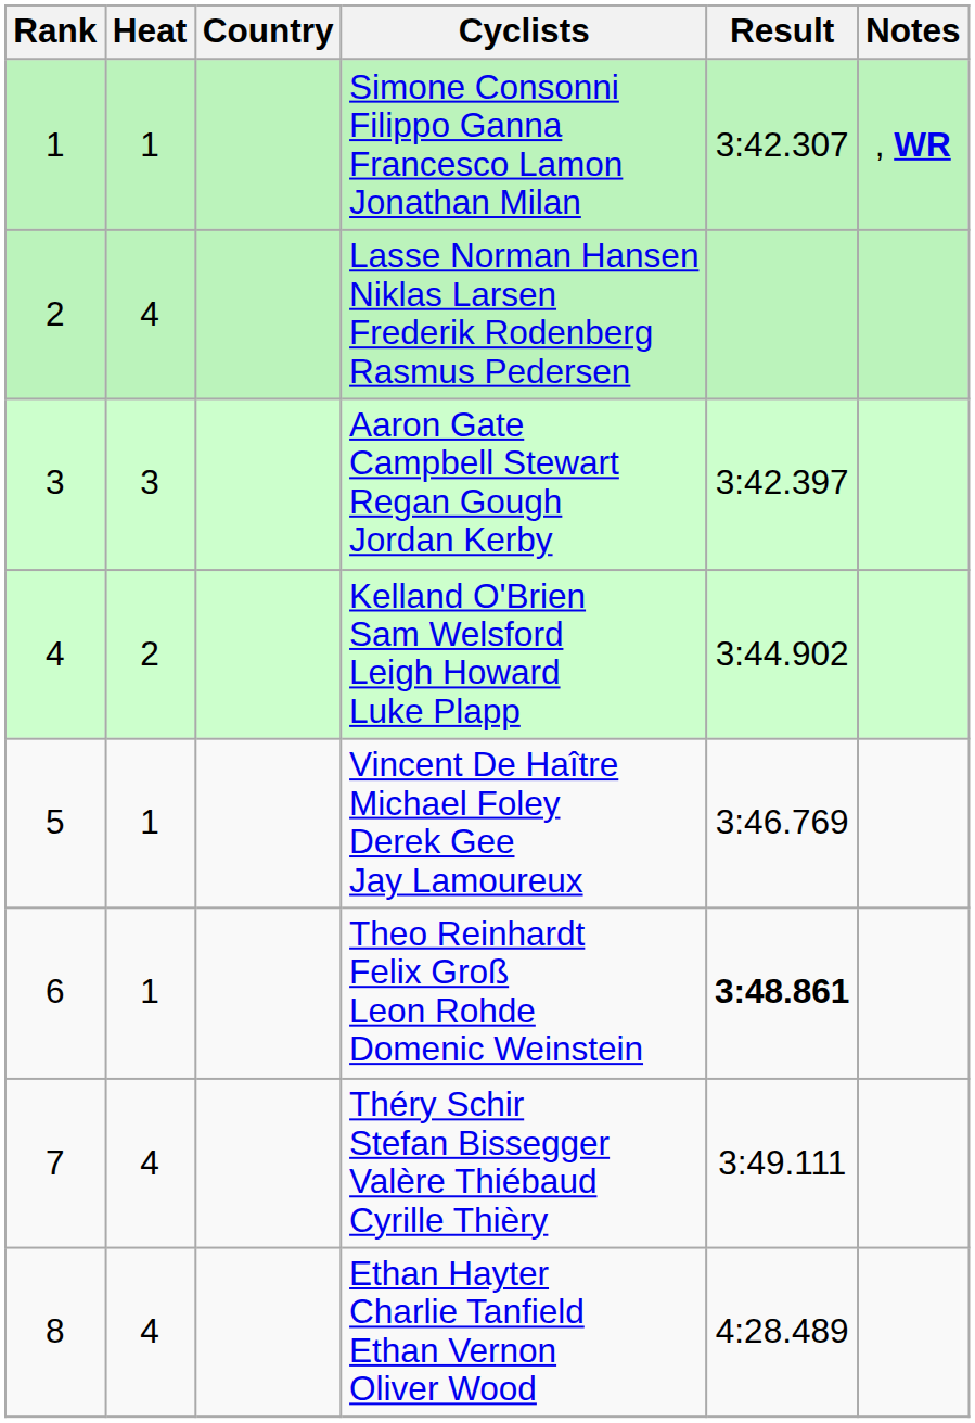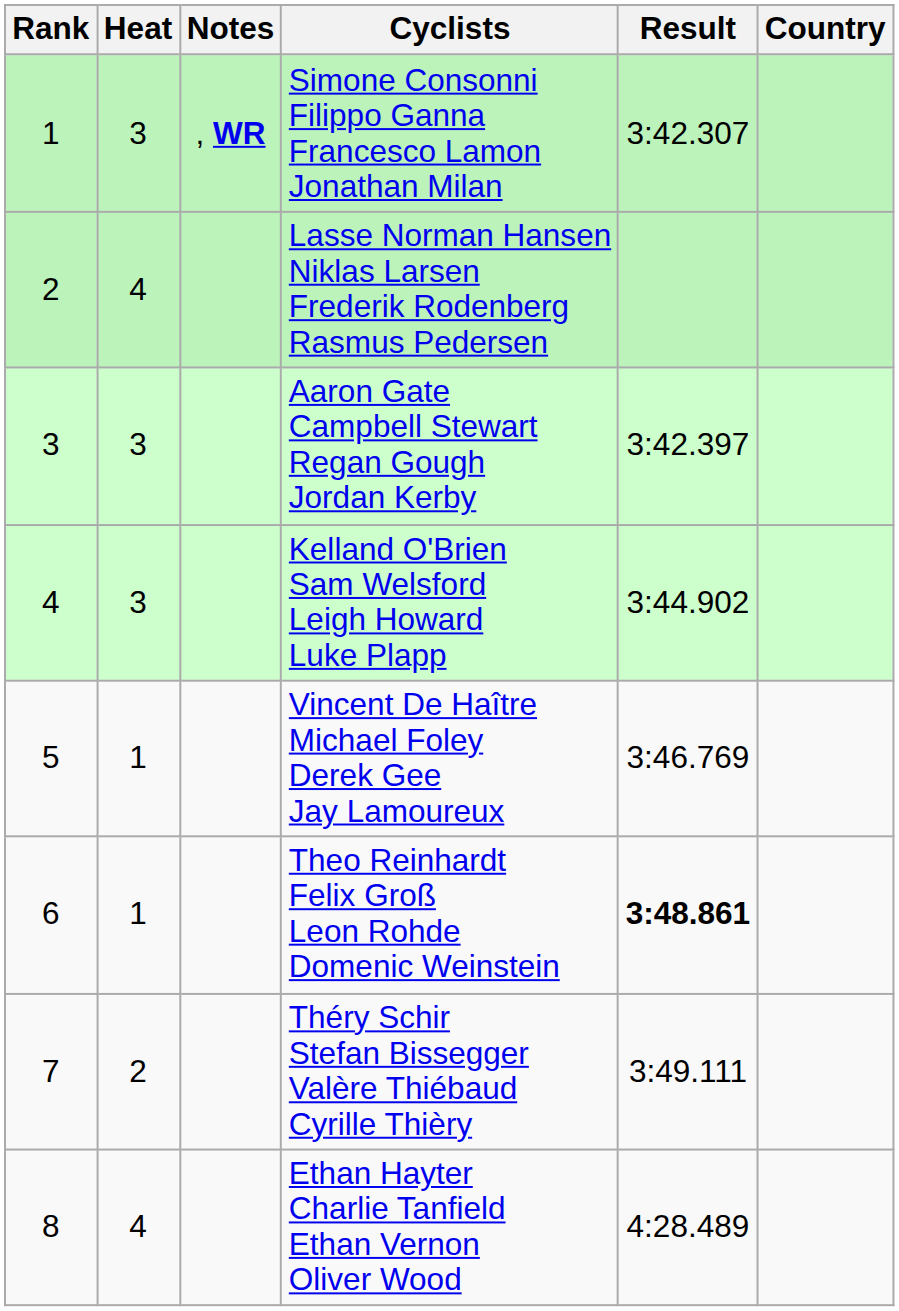columns swapped: Country <-> Notes
Simone Consonni Filippo Ganna Francesco Lamon Jonathan Milan | Heat: 1 -> 3
Kelland O'Brien Sam Welsford Leigh Howard Luke Plapp | Heat: 2 -> 3
Théry Schir Stefan Bissegger Valère Thiébaud Cyrille Thièry | Heat: 4 -> 2
